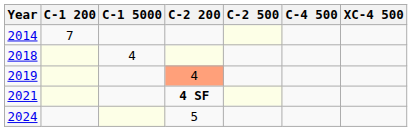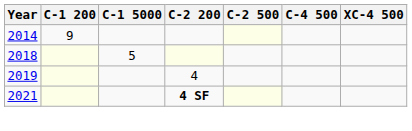2014 | C-1 200: 7 -> 9
2018 | С-1 5000: 4 -> 5
2019 | C-2 200: lightsalmon background -> no background
- row: 2024 | 5
